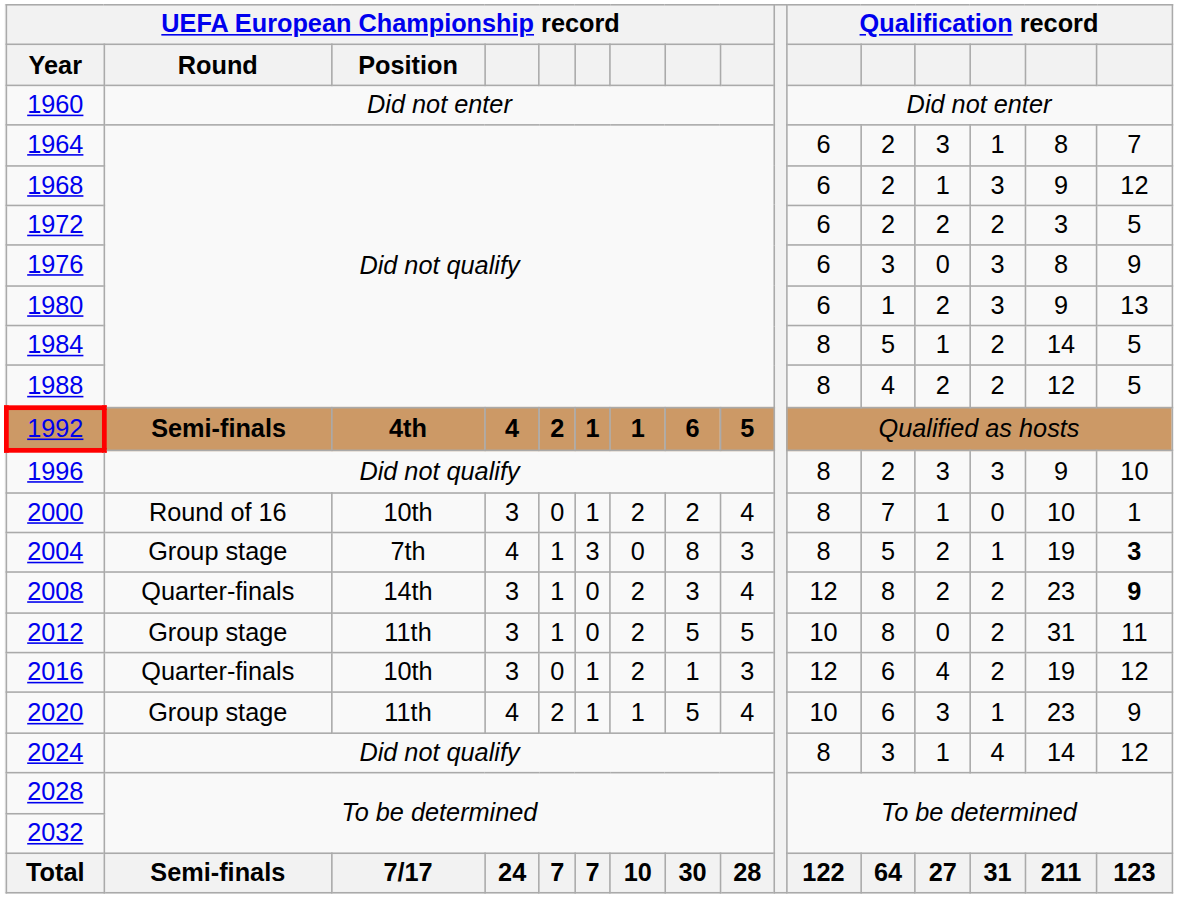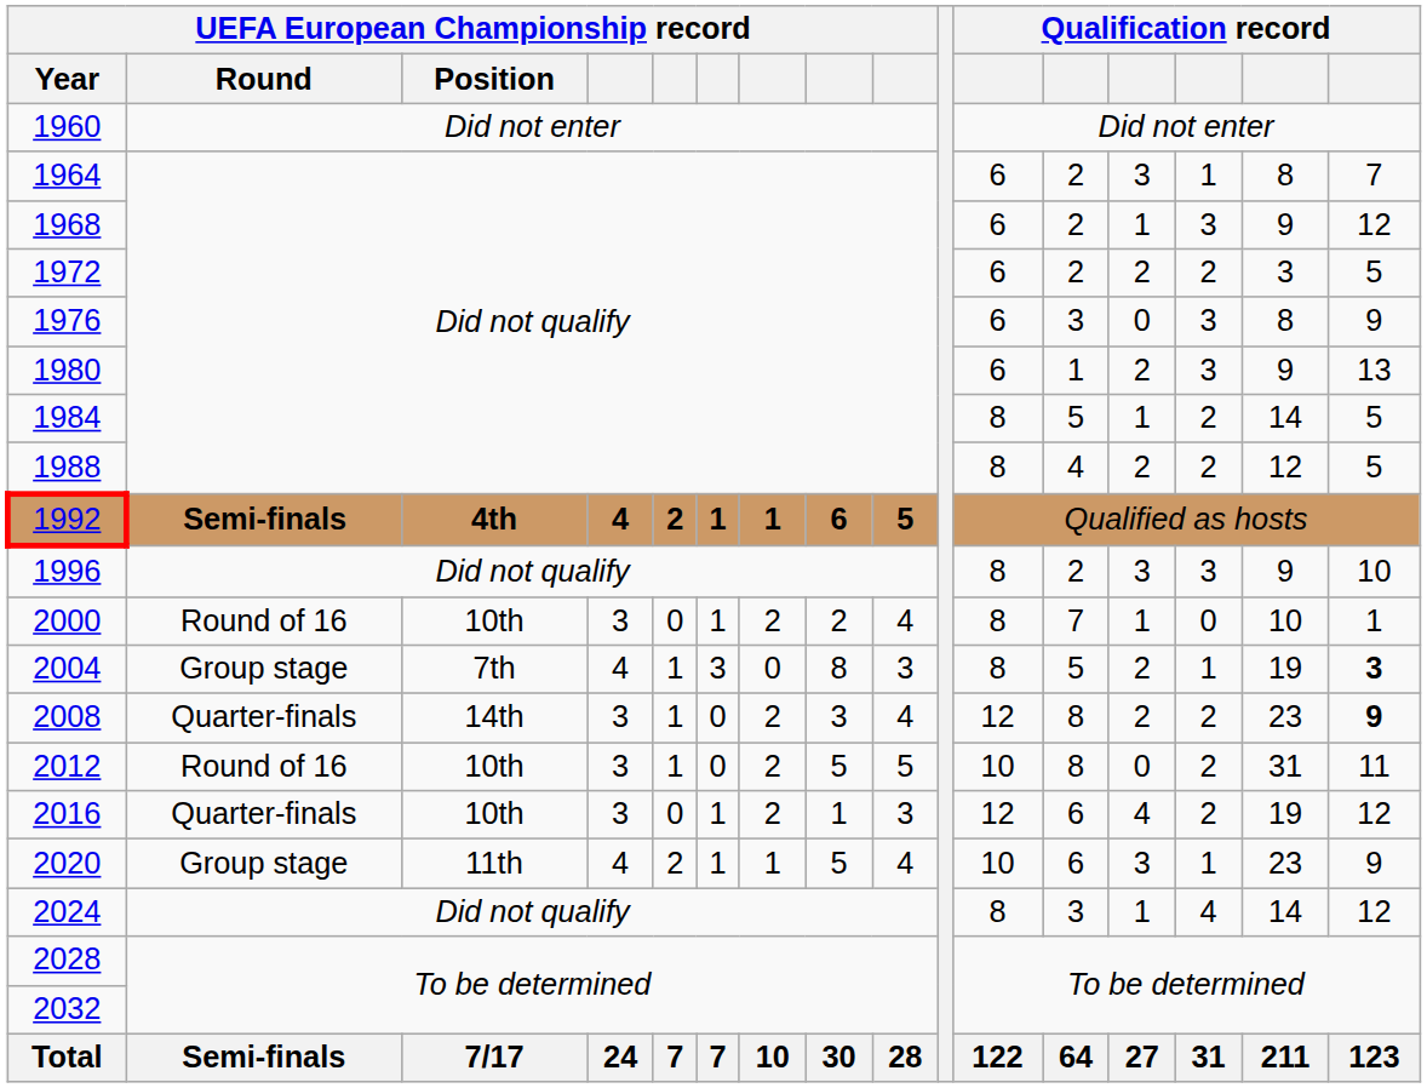2012 | UEFA European Championship record / Round: Group stage -> Round of 16
2012 | UEFA European Championship record / Position: 11th -> 10th
